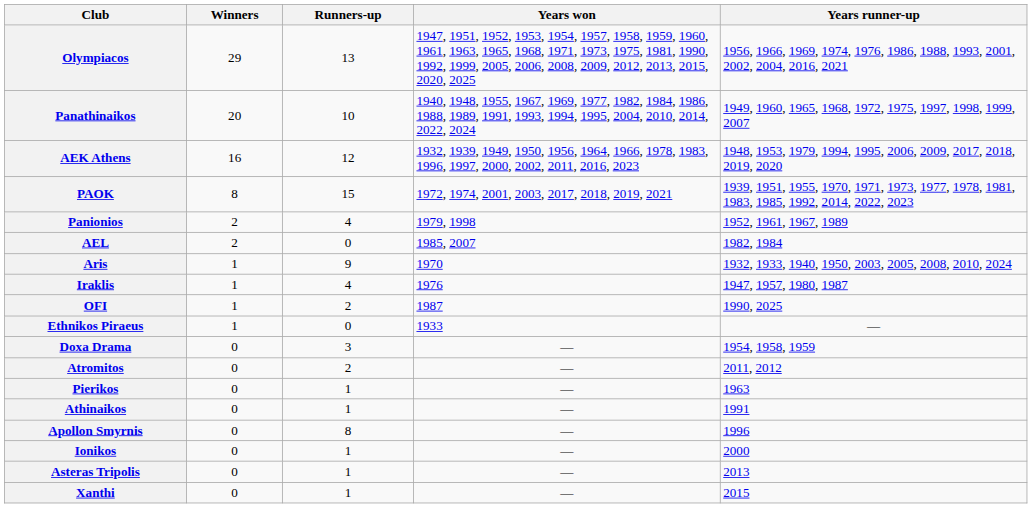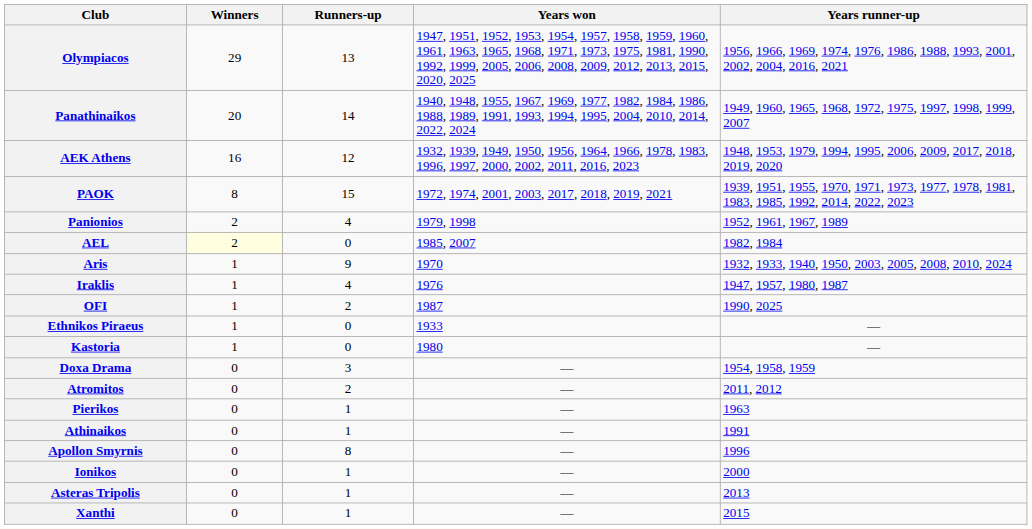Panathinaikos | Runners-up: 10 -> 14
AEL | Winners: no background -> lightyellow background
+ row: Kastoria | 1 | 0 | 1980 | —
